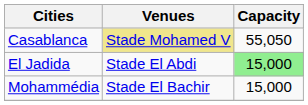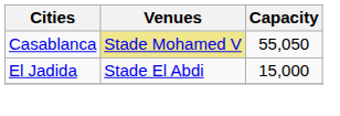El Jadida | Capacity: lightgreen background -> no background
- row: Mohammédia | Stade El Bachir | 15,000
